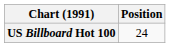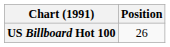US Billboard Hot 100 | Position: 24 -> 26
